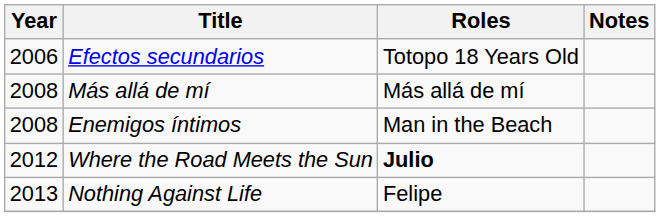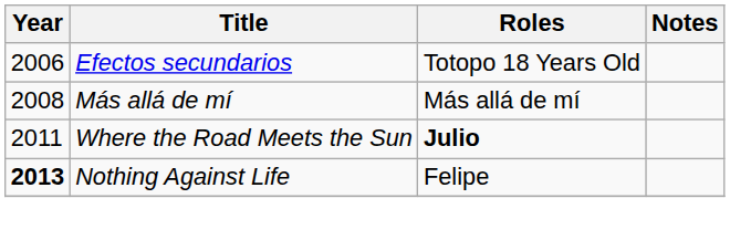- row: 2008 | Enemigos íntimos | Man in the Beach
Where the Road Meets the Sun | Year: 2012 -> 2011
Nothing Against Life | Year: normal -> bold
